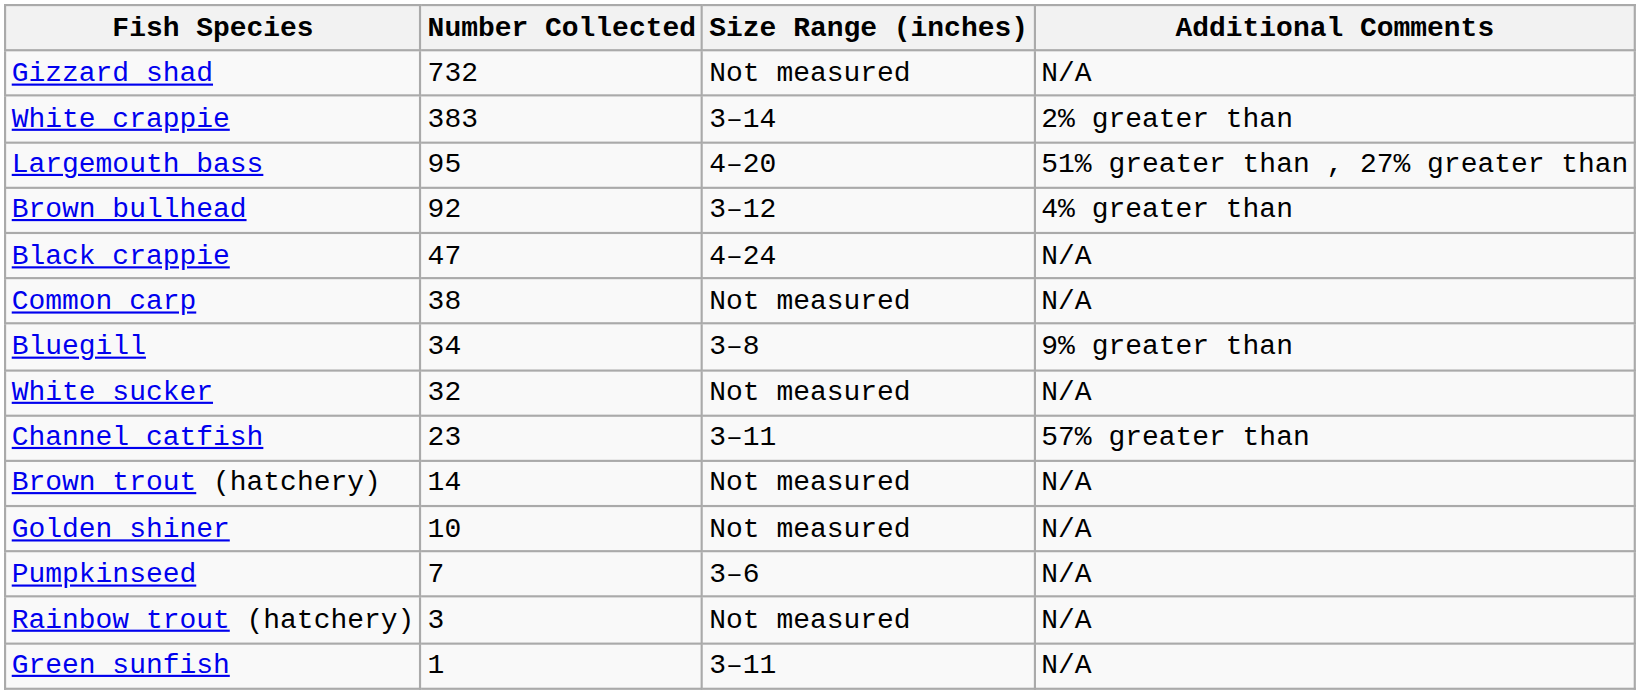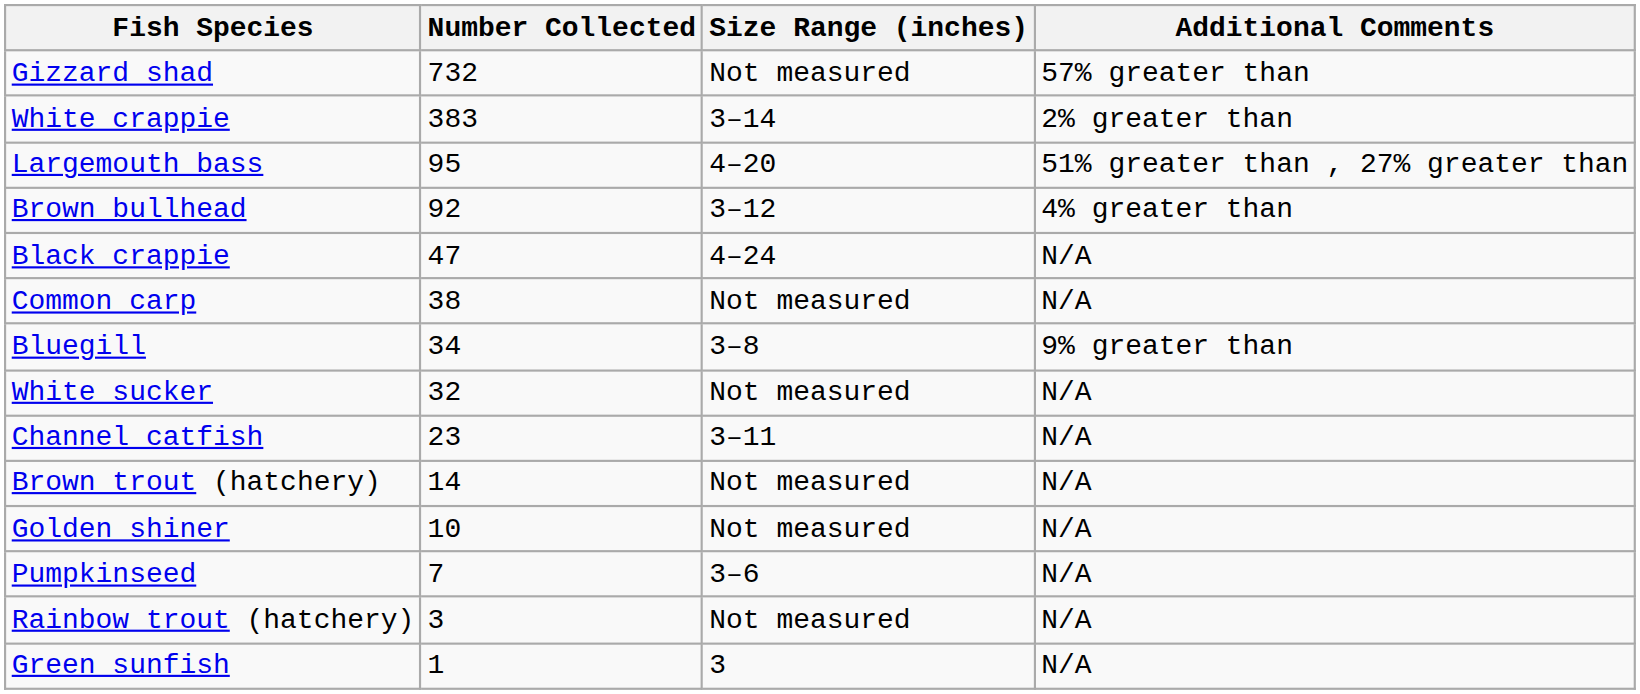Gizzard shad | Additional Comments: N/A -> 57% greater than
Channel catfish | Additional Comments: 57% greater than -> N/A
Green sunfish | Size Range (inches): 3–11 -> 3
